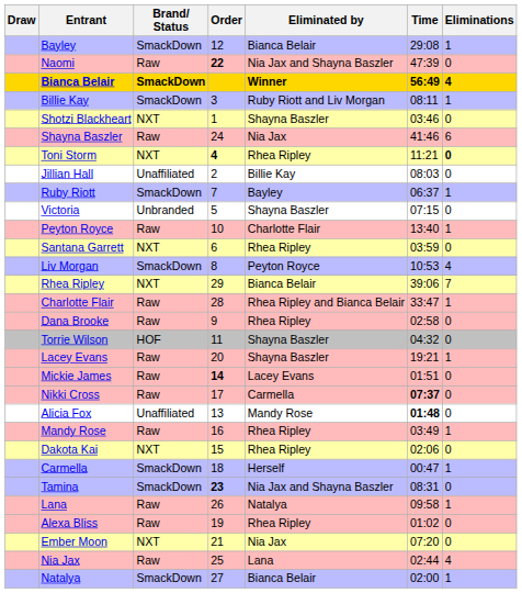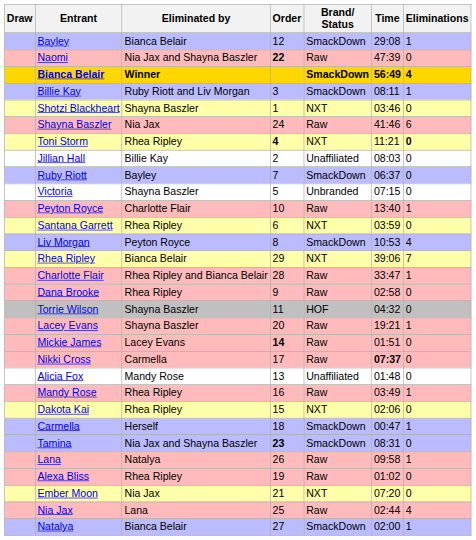columns swapped: Brand/ Status <-> Eliminated by
Ruby Riott | Eliminations: 1 -> 0
Alicia Fox | Time: bold -> normal
